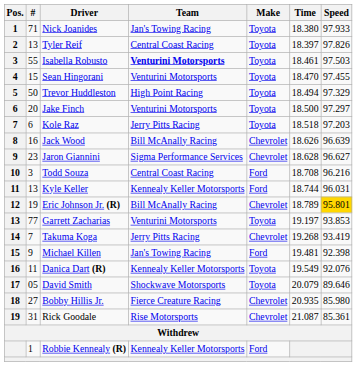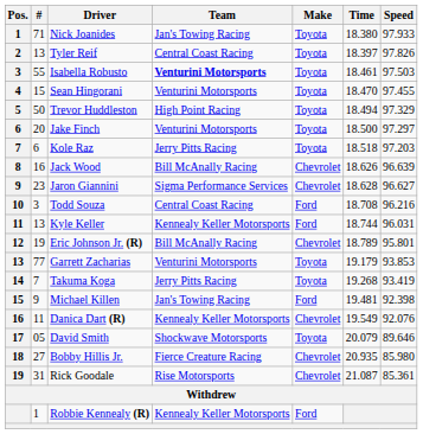Eric Johnson Jr. (R) | Speed: gold background -> no background
Garrett Zacharias | Time: 19.197 -> 19.179
Takuma Koga | Make: Chevrolet -> Toyota
Danica Dart (R) | Make: Toyota -> Chevrolet
